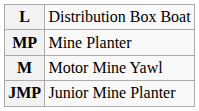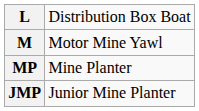rows swapped: M <-> MP
